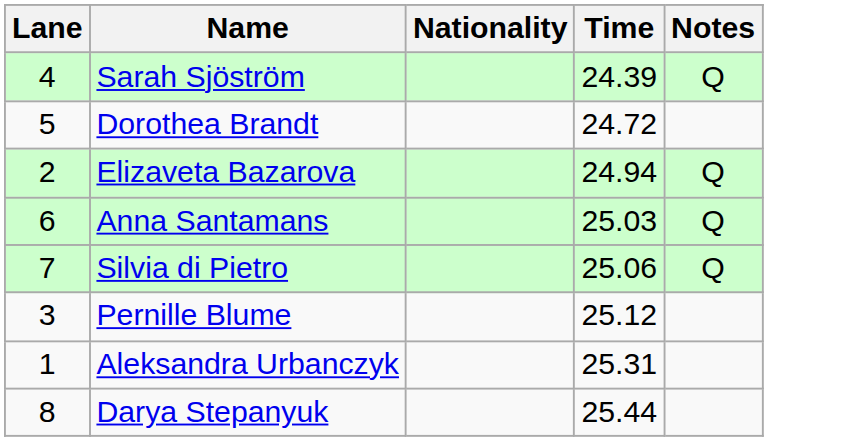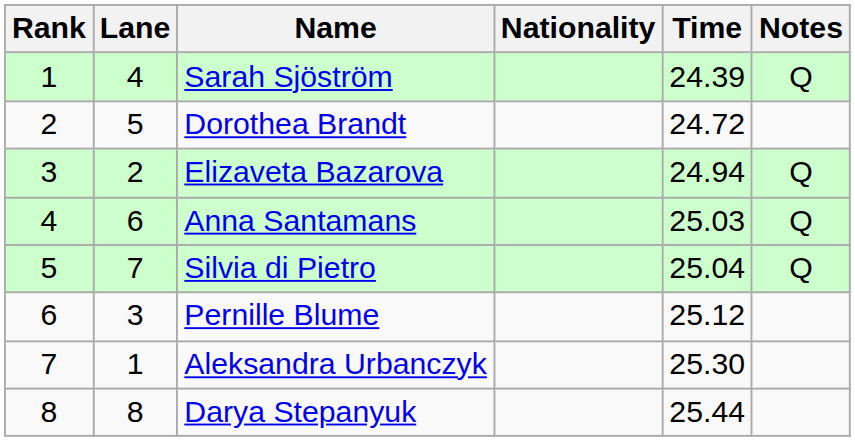+ column: Rank | 1 | 2 | 3 | 4 | 5 | 6 | 7 | 8
Silvia di Pietro | Time: 25.06 -> 25.04
Aleksandra Urbanczyk | Time: 25.31 -> 25.30
